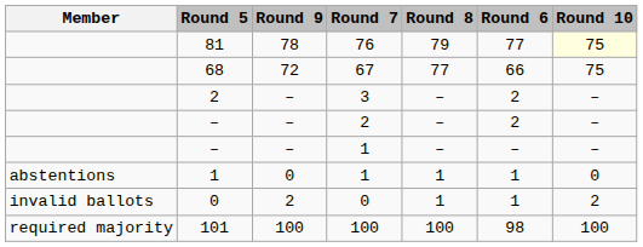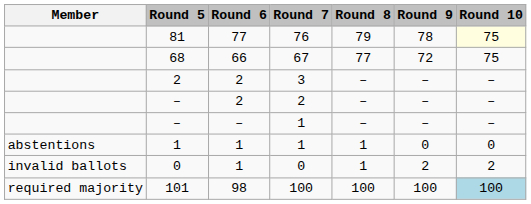columns swapped: Round 6 <-> Round 9
101 | Round 10: no background -> lightblue background
